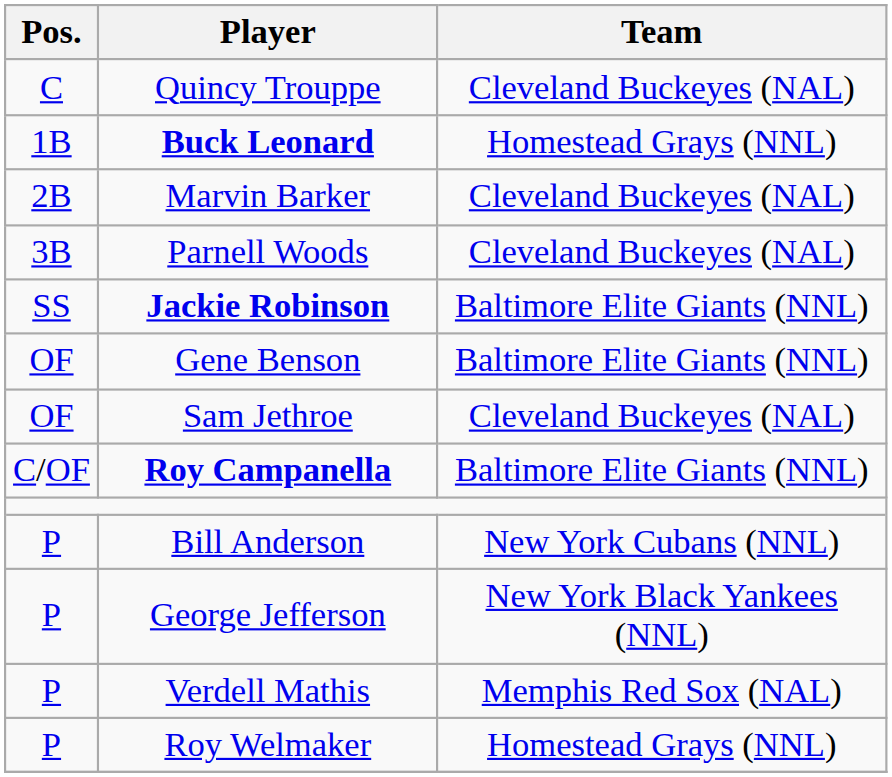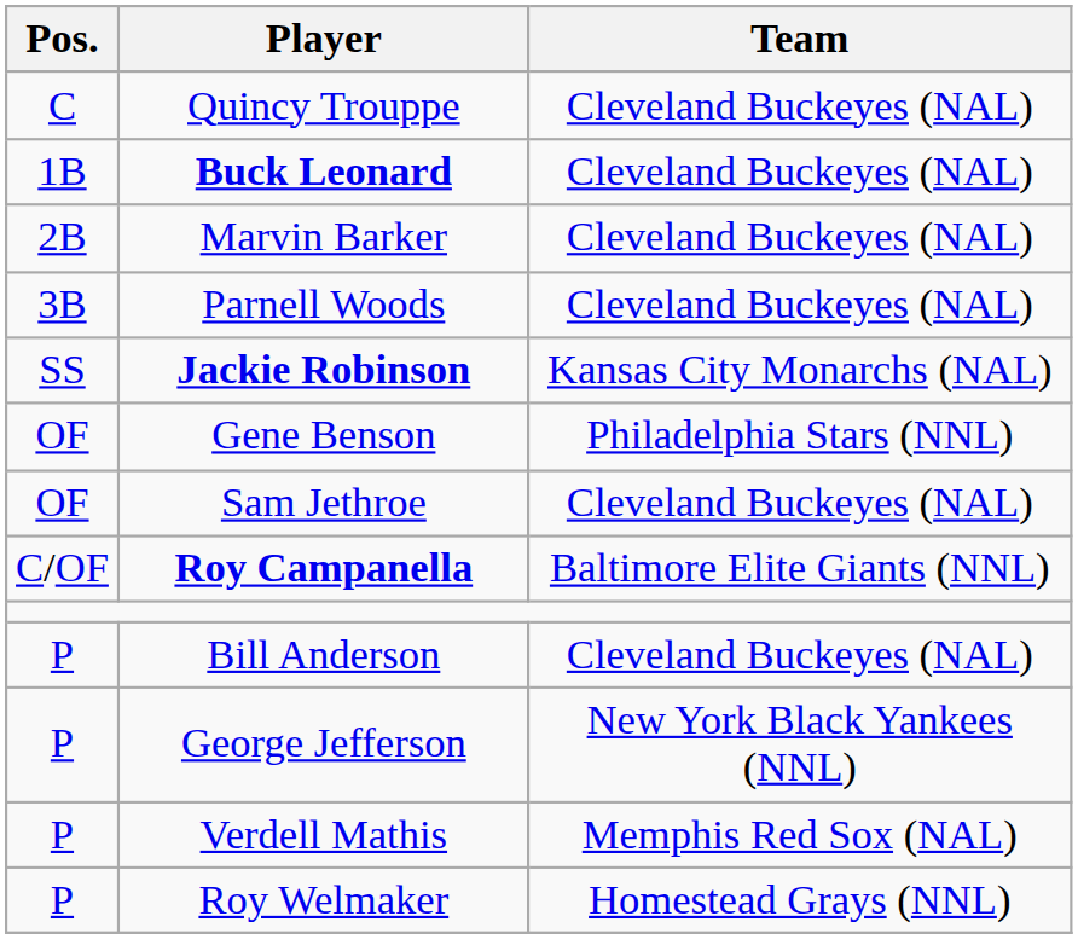Buck Leonard | Team: Homestead Grays (NNL) -> Cleveland Buckeyes (NAL)
Jackie Robinson | Team: Baltimore Elite Giants (NNL) -> Kansas City Monarchs (NAL)
Gene Benson | Team: Baltimore Elite Giants (NNL) -> Philadelphia Stars (NNL)
Bill Anderson | Team: New York Cubans (NNL) -> Cleveland Buckeyes (NAL)
